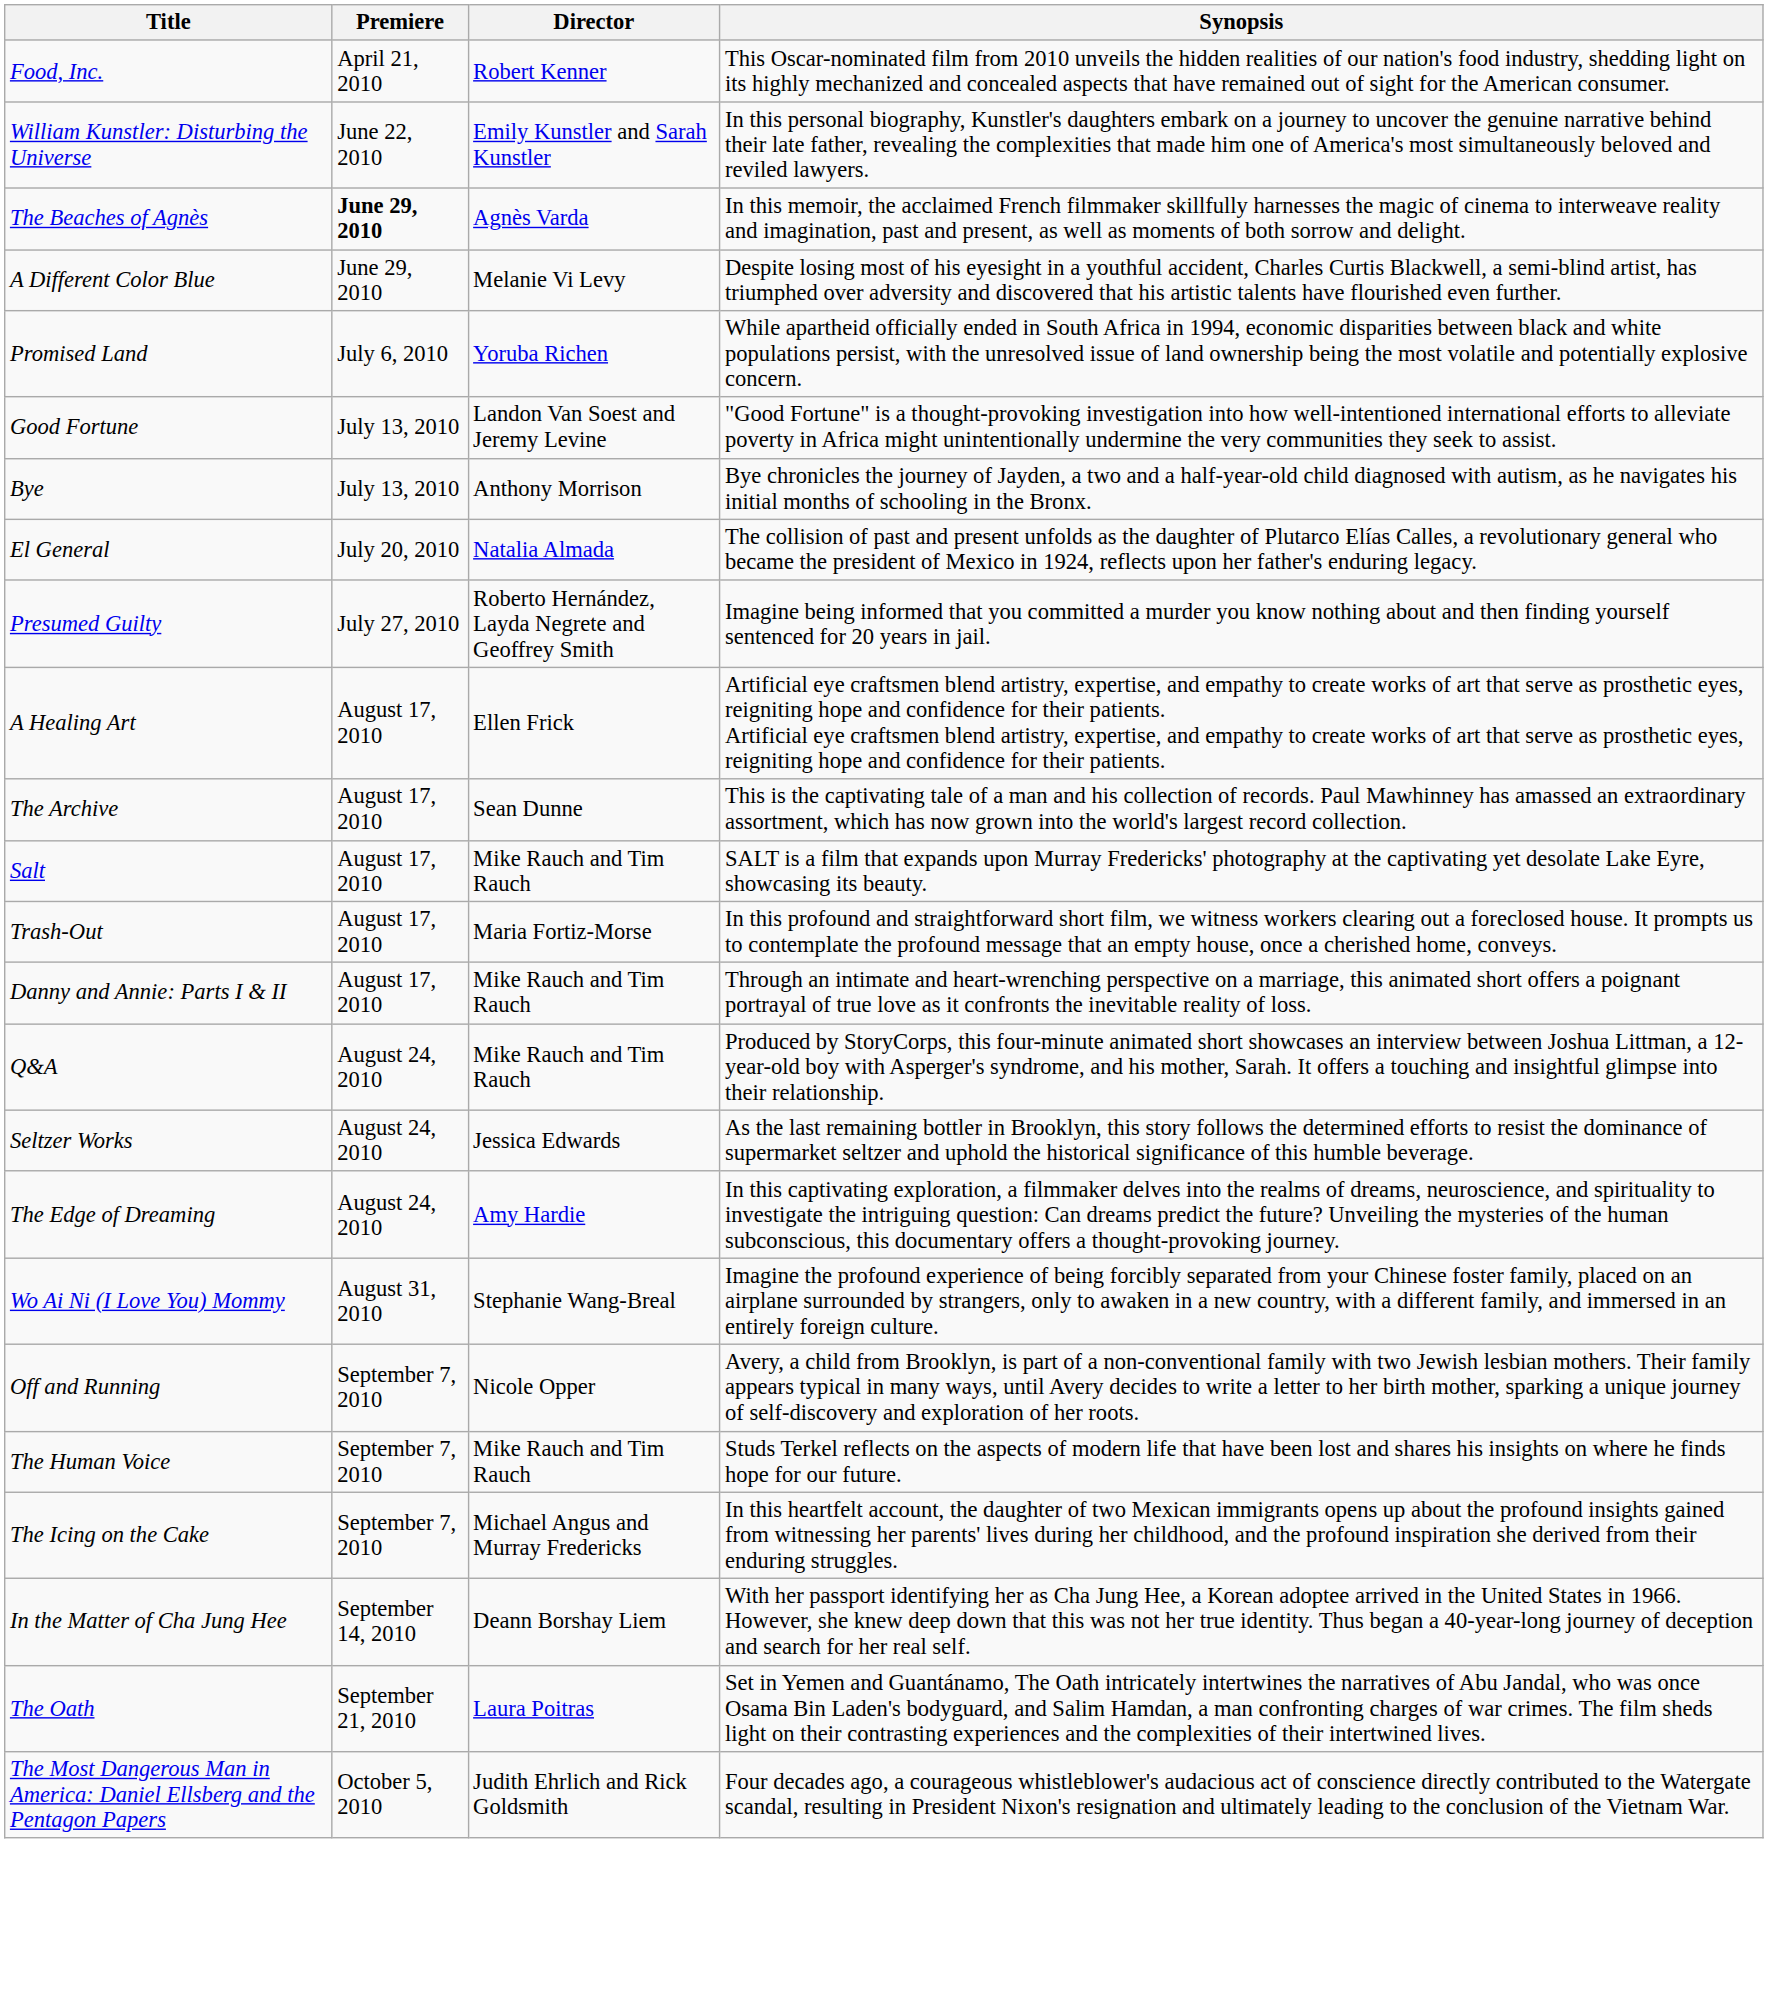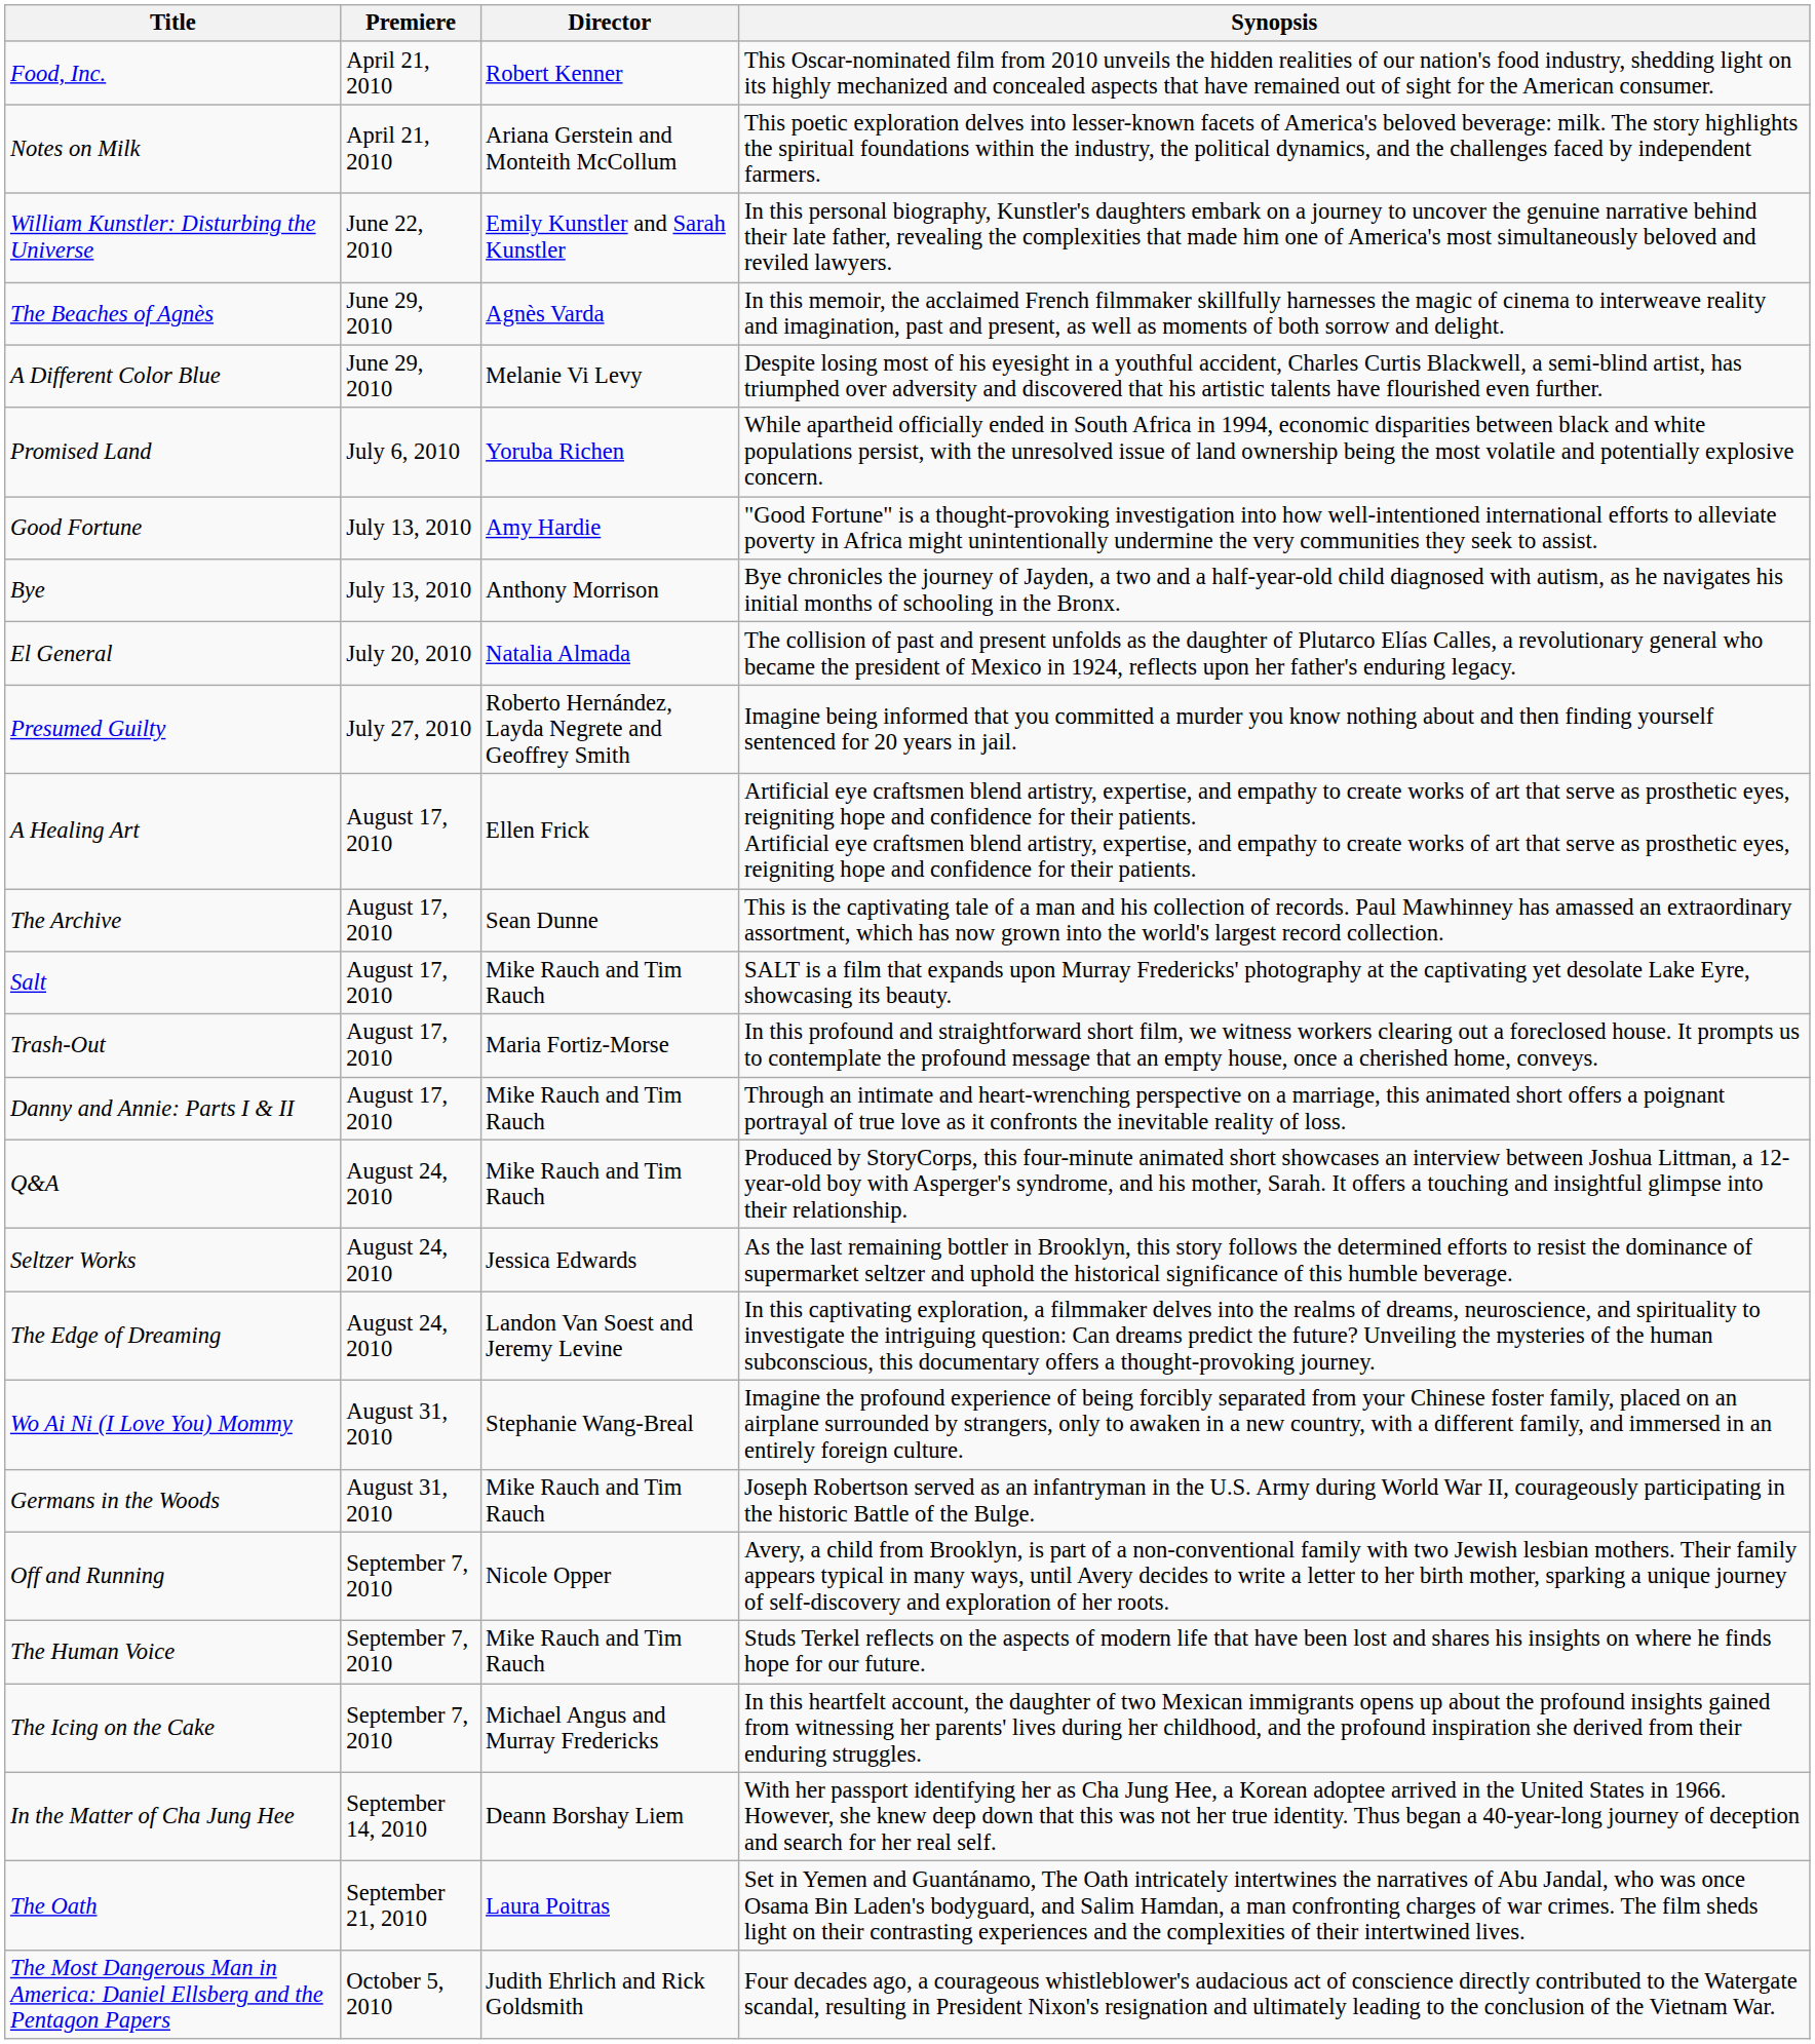+ row: Notes on Milk | April 21, 2010 | Ariana Gerstein and Monteith McCollum | This poetic exploration delves into lesser-known facets of America's beloved beverage: milk. The story highlights the spiritual foundations within the industry, the political dynamics, and the challenges faced by independent farmers.
The Beaches of Agnès | Premiere: bold -> normal
Good Fortune | Director: Landon Van Soest and Jeremy Levine -> Amy Hardie
The Edge of Dreaming | Director: Amy Hardie -> Landon Van Soest and Jeremy Levine
+ row: Germans in the Woods | August 31, 2010 | Mike Rauch and Tim Rauch | Joseph Robertson served as an infantryman in the U.S. Army during World War II, courageously participating in the historic Battle of the Bulge.
